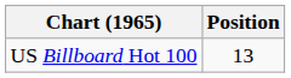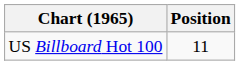US Billboard Hot 100 | Position: 13 -> 11
